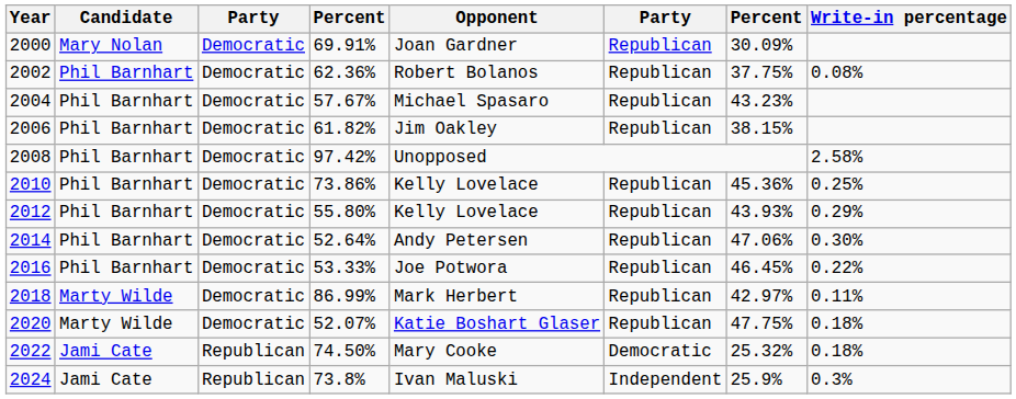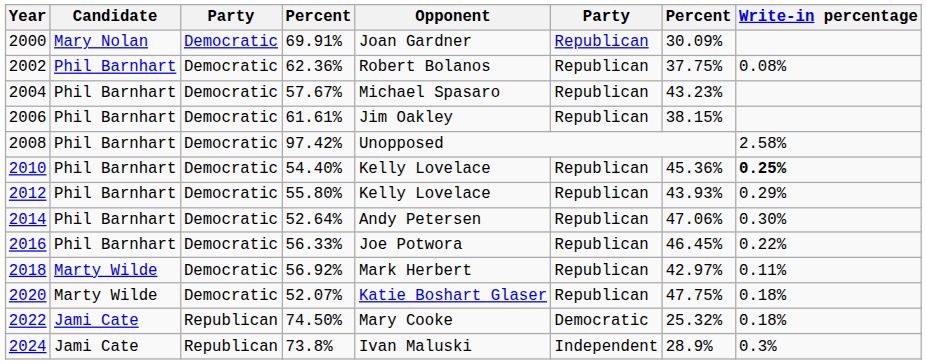2006 | column 4: 61.82% -> 61.61%
2010 | column 4: 73.86% -> 54.40%
2010 | Write-in percentage: normal -> bold
2016 | column 4: 53.33% -> 56.33%
2018 | column 4: 86.99% -> 56.92%
2024 | column 7: 25.9% -> 28.9%
